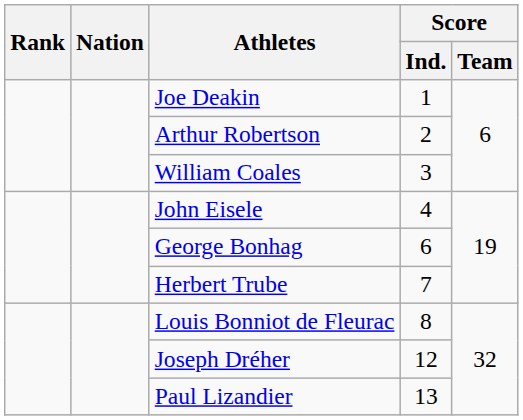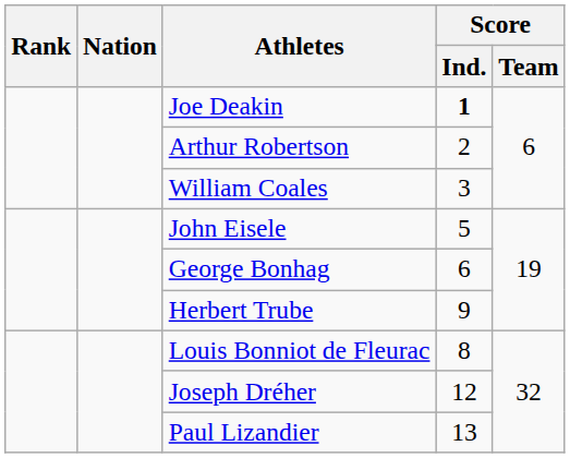Joe Deakin | Score / Ind.: normal -> bold
John Eisele | Score / Ind.: 4 -> 5
Herbert Trube | Score / Ind.: 7 -> 9
